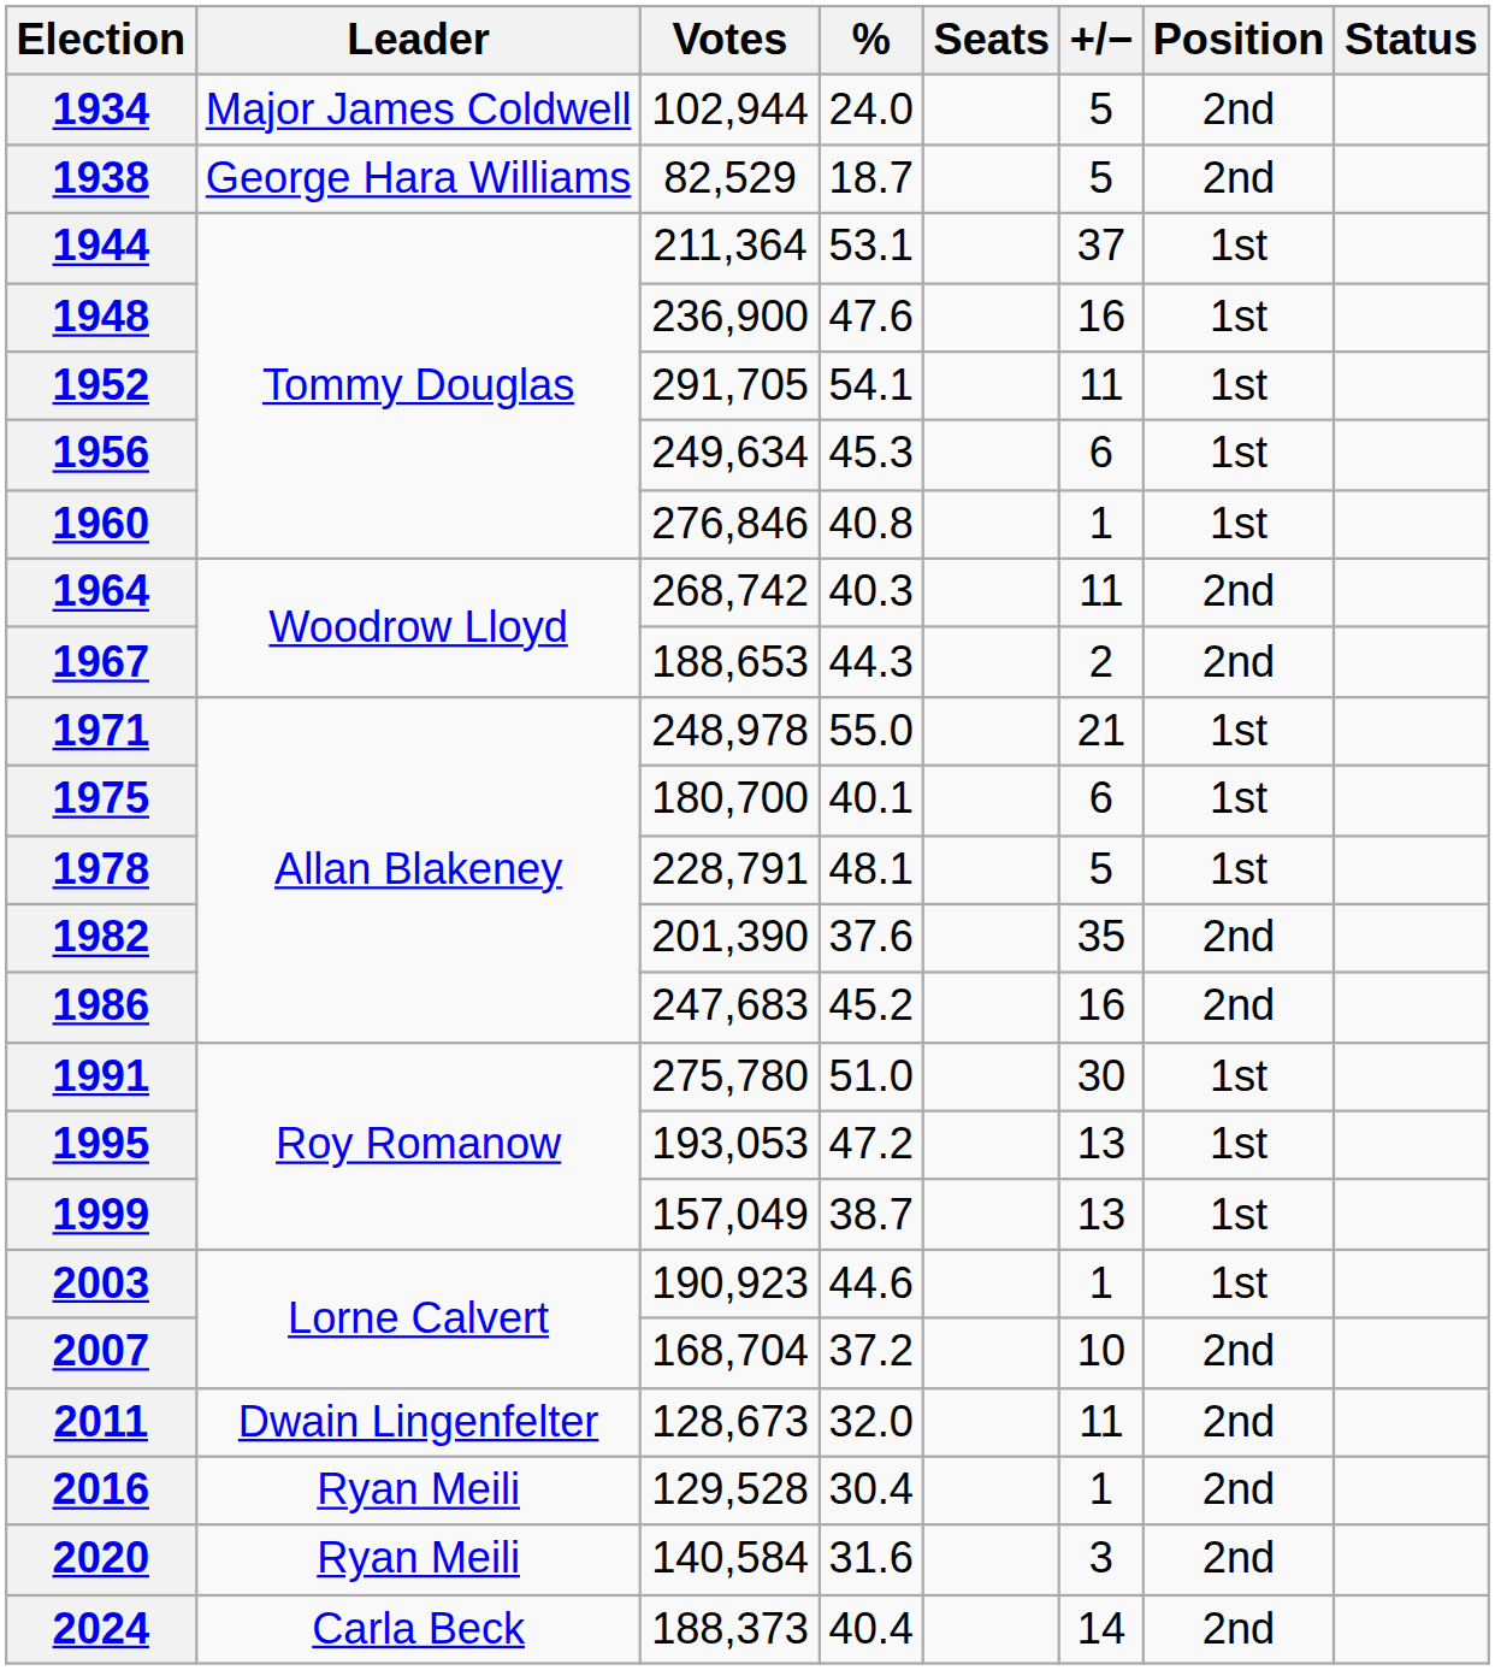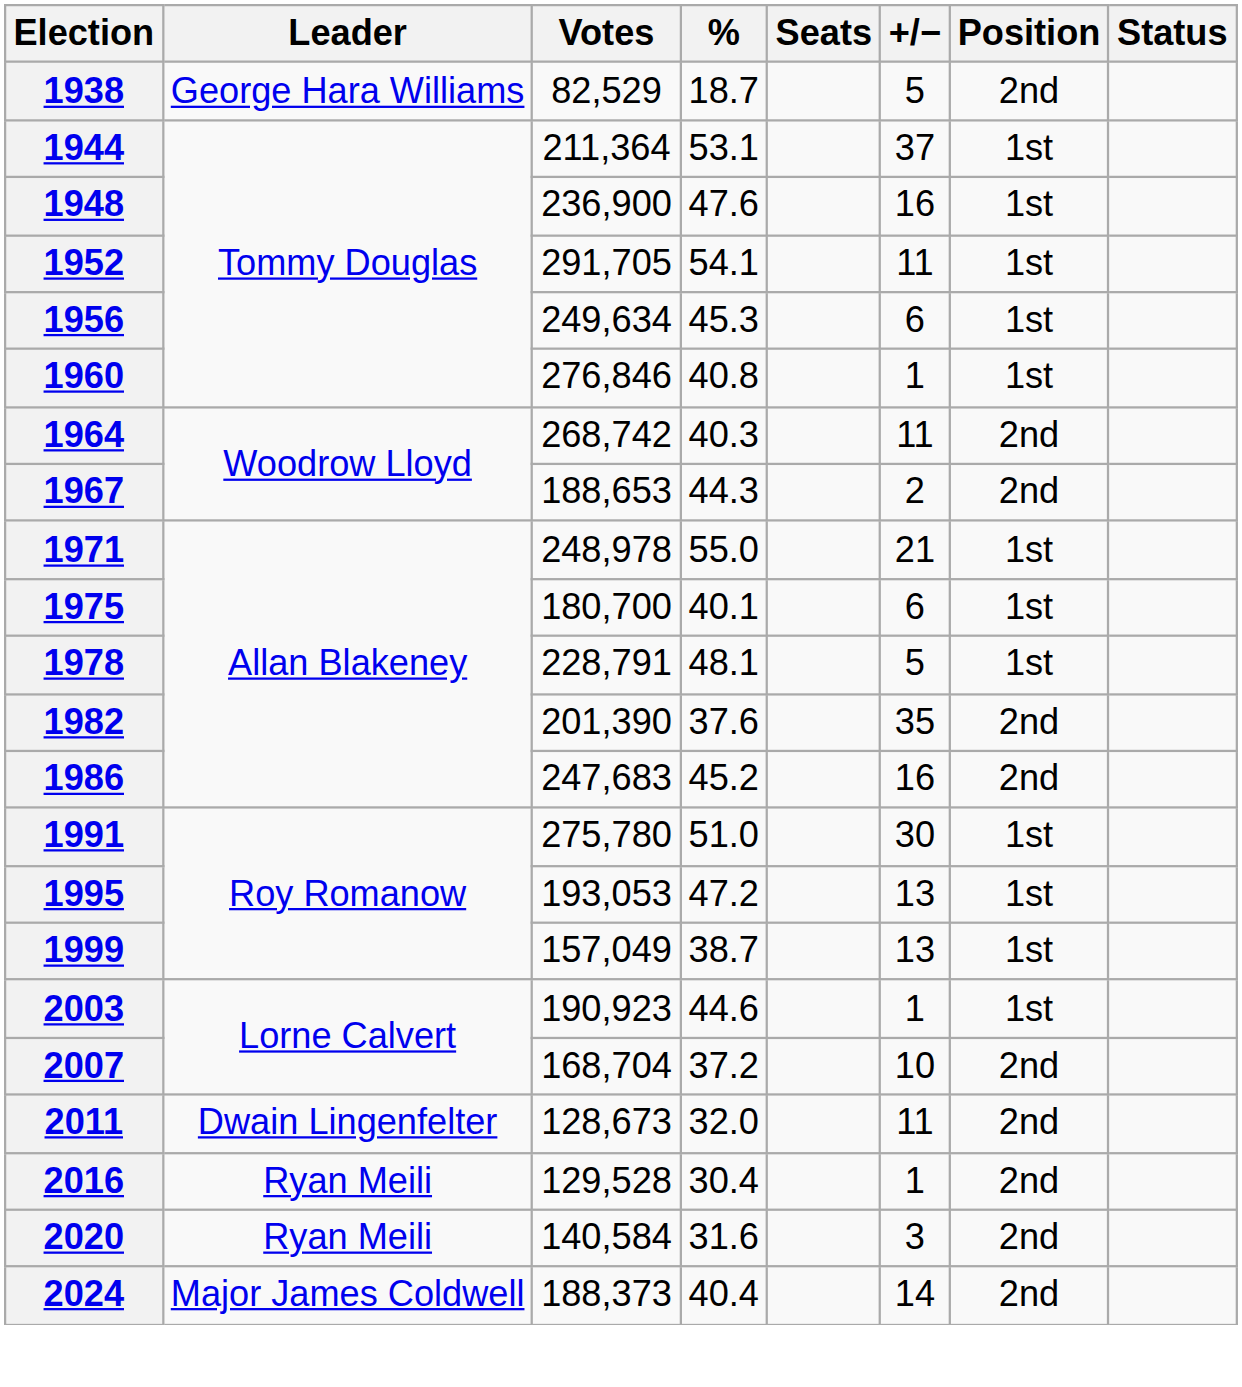- row: 1934 | Major James Coldwell | 102,944 | 24.0 | 5 | 2nd
2024 | Leader: Carla Beck -> Major James Coldwell
